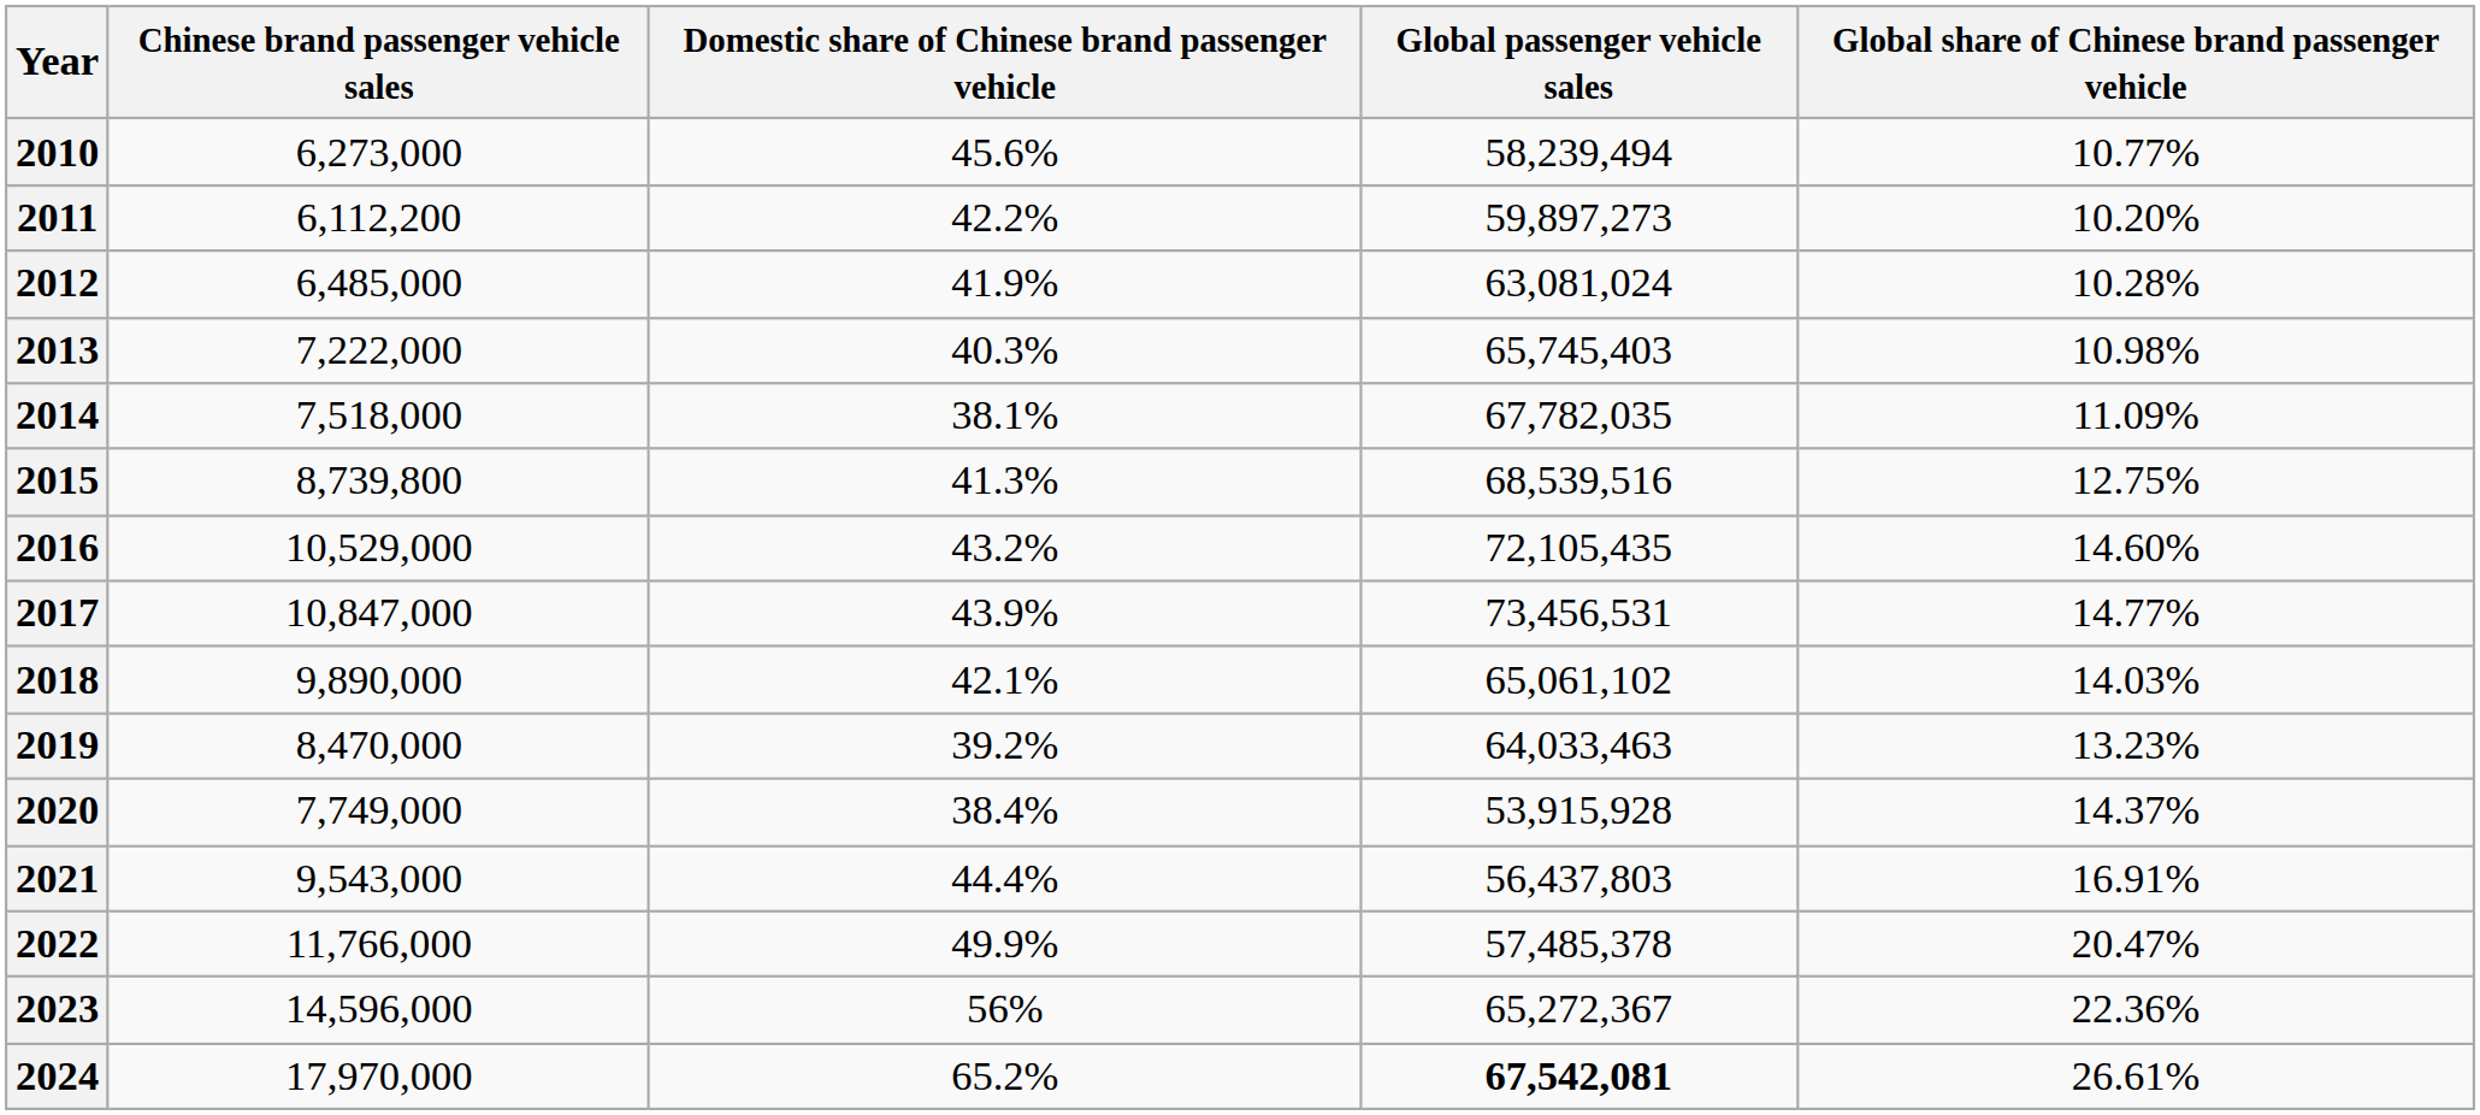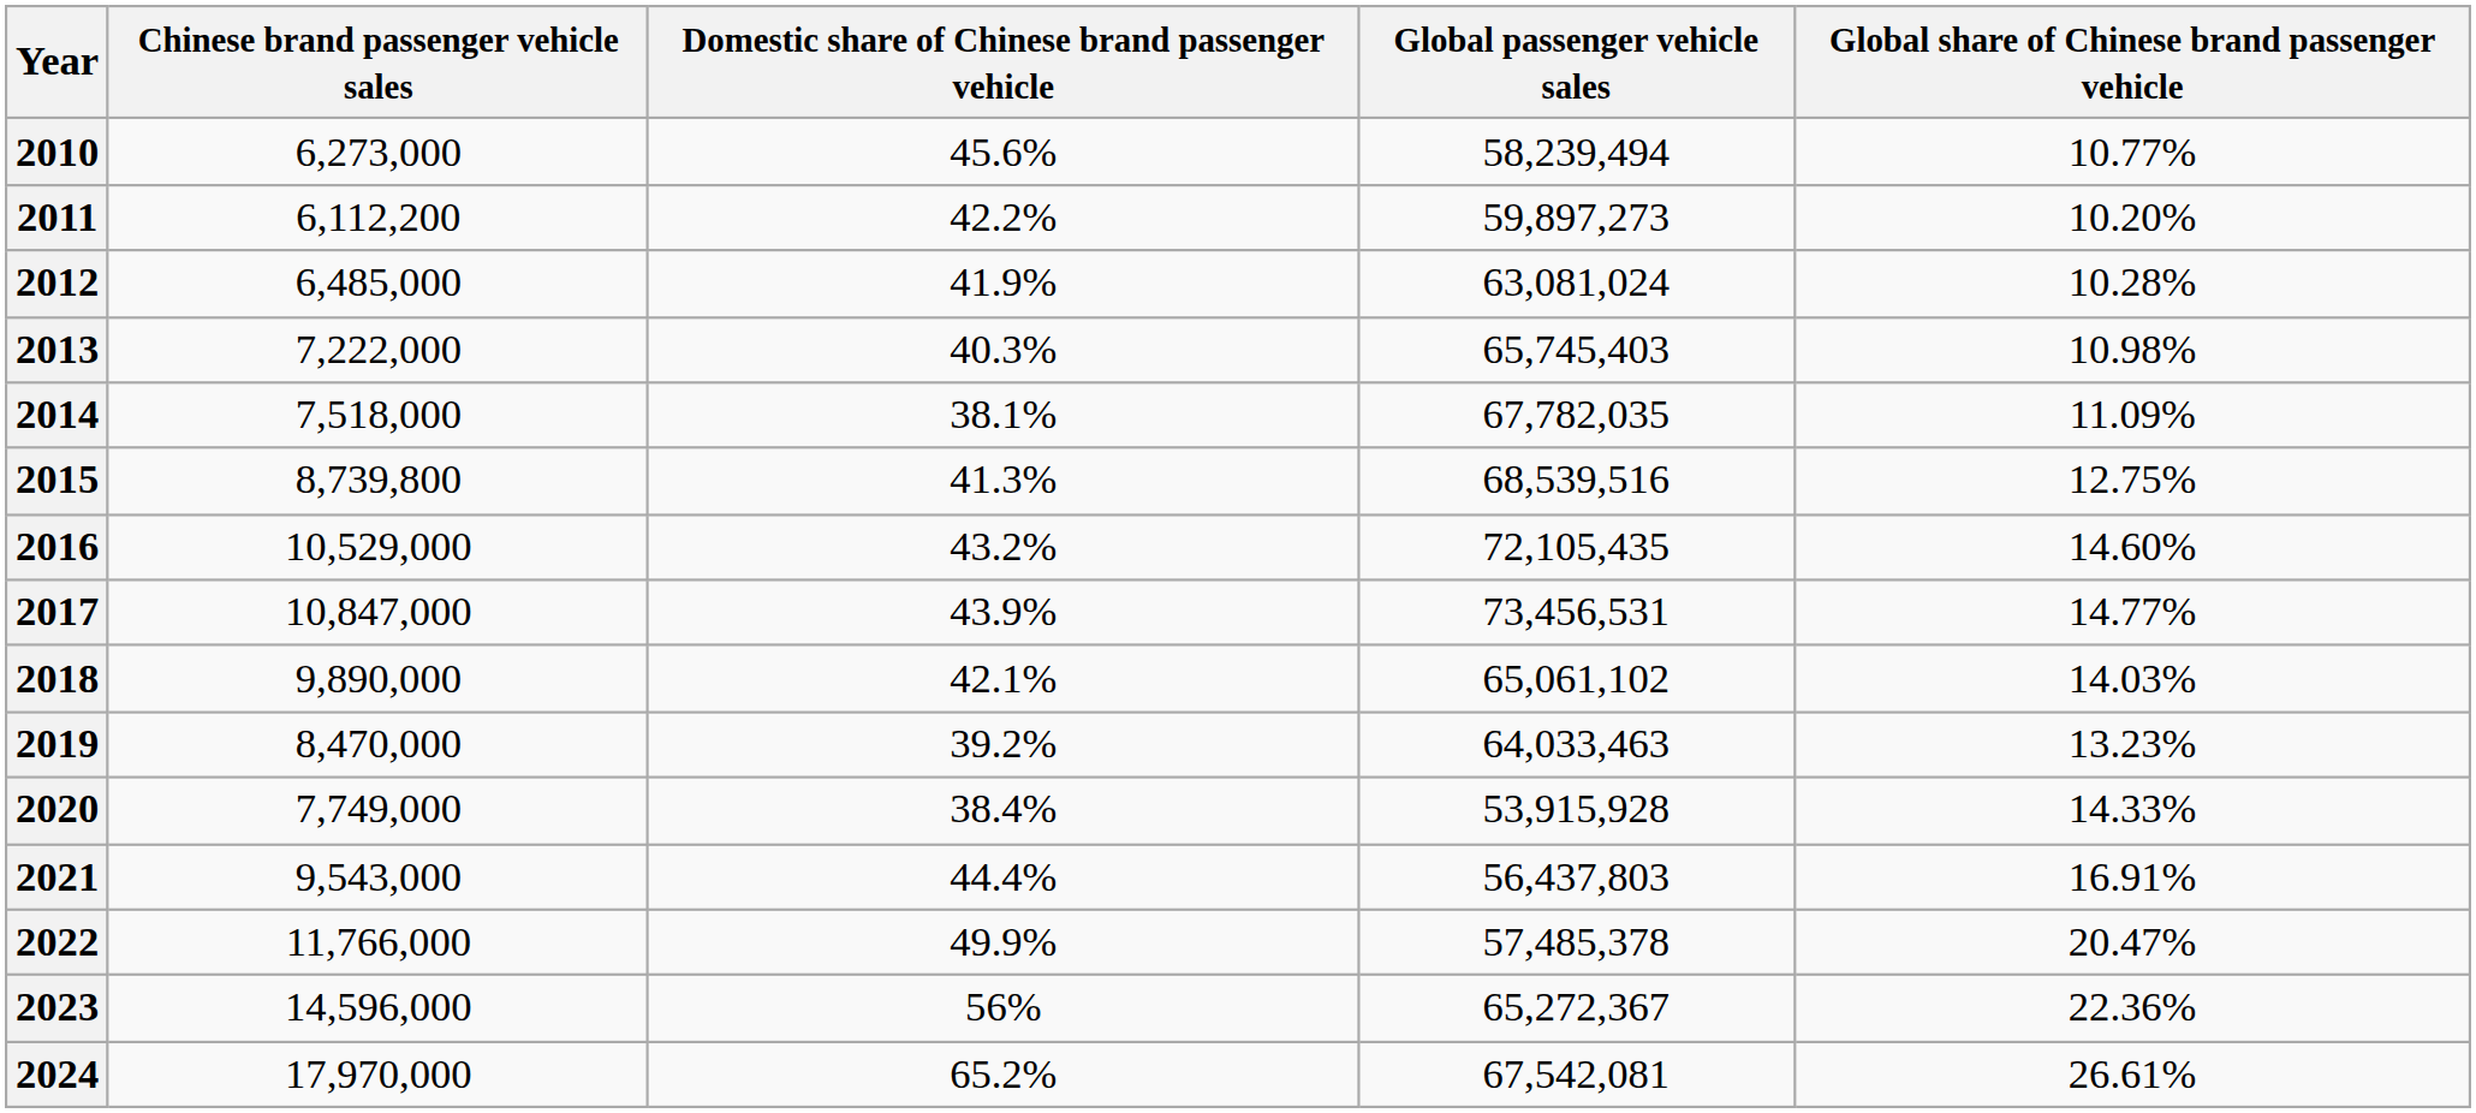2020 | Global share of Chinese brand passenger vehicle: 14.37% -> 14.33%
2024 | Global passenger vehicle sales: bold -> normal
